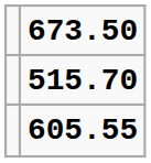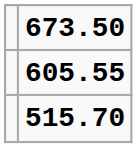rows swapped: 605.55 <-> 515.70
